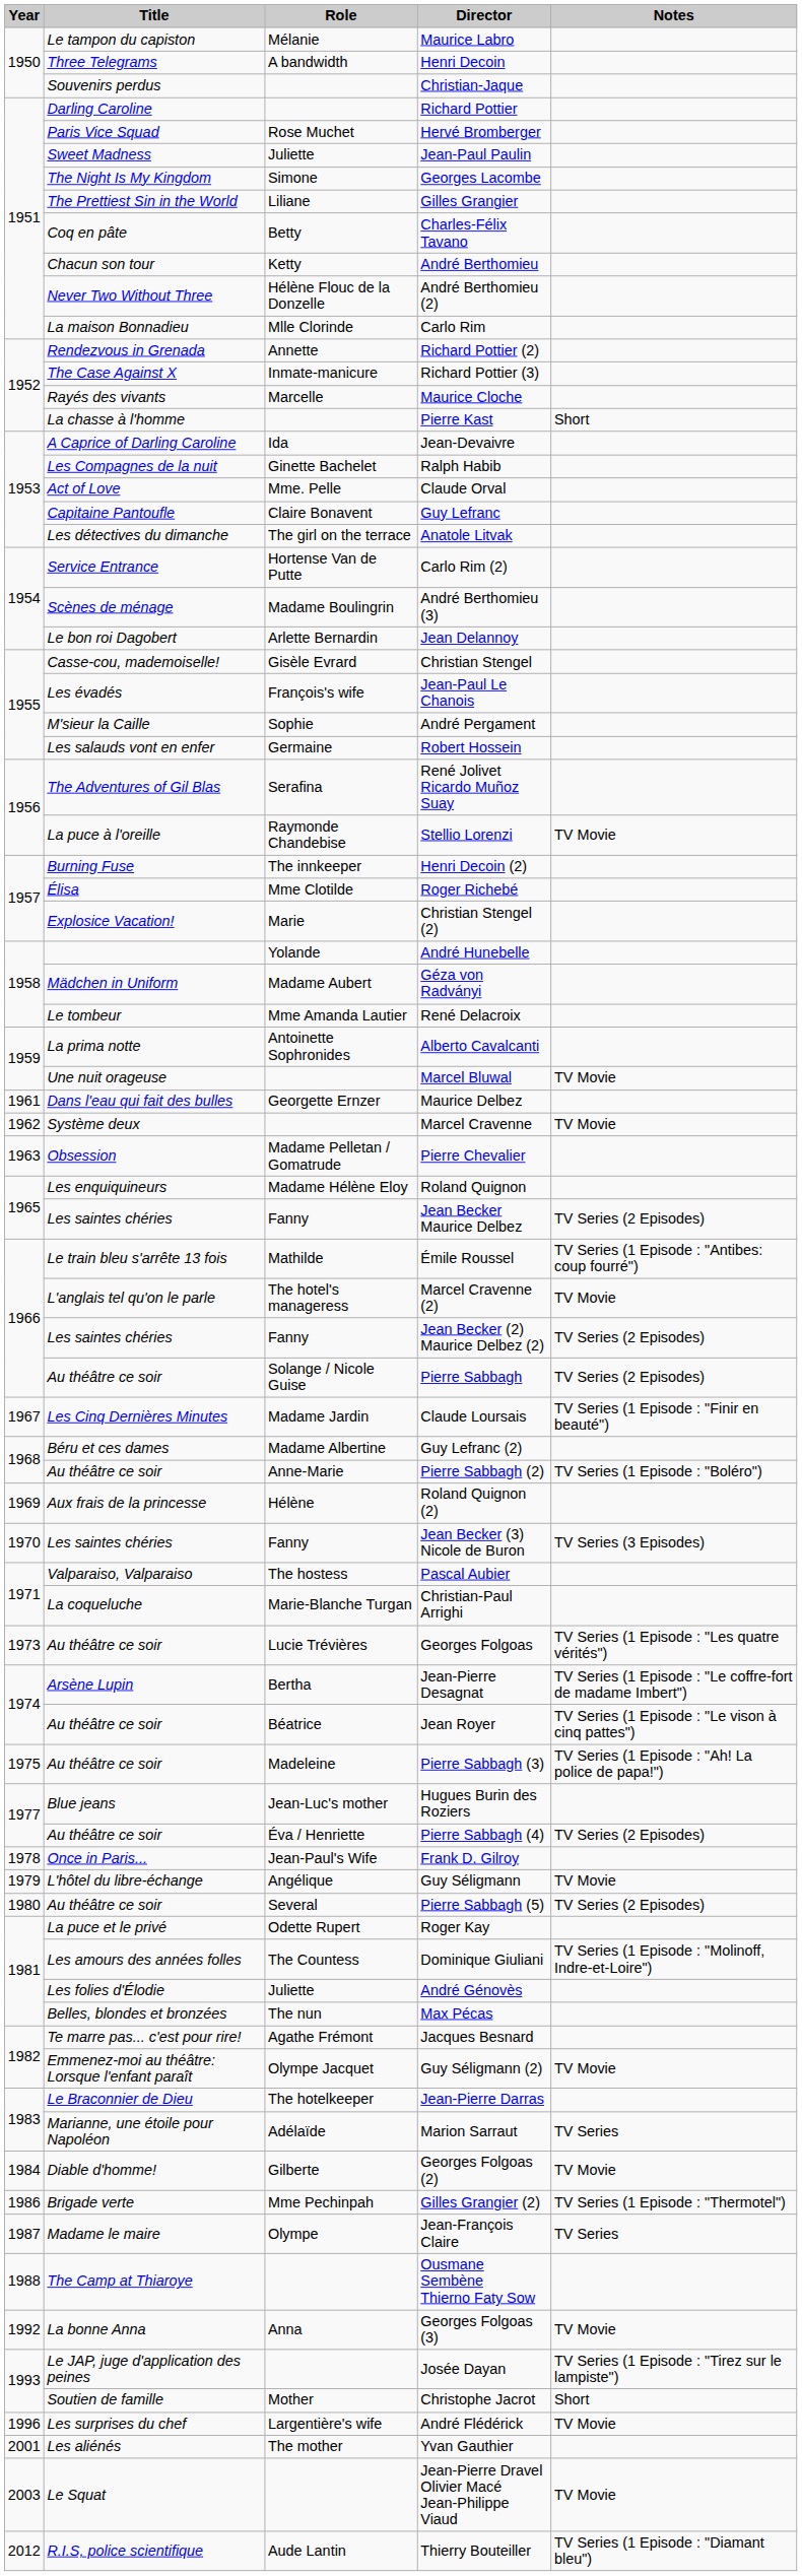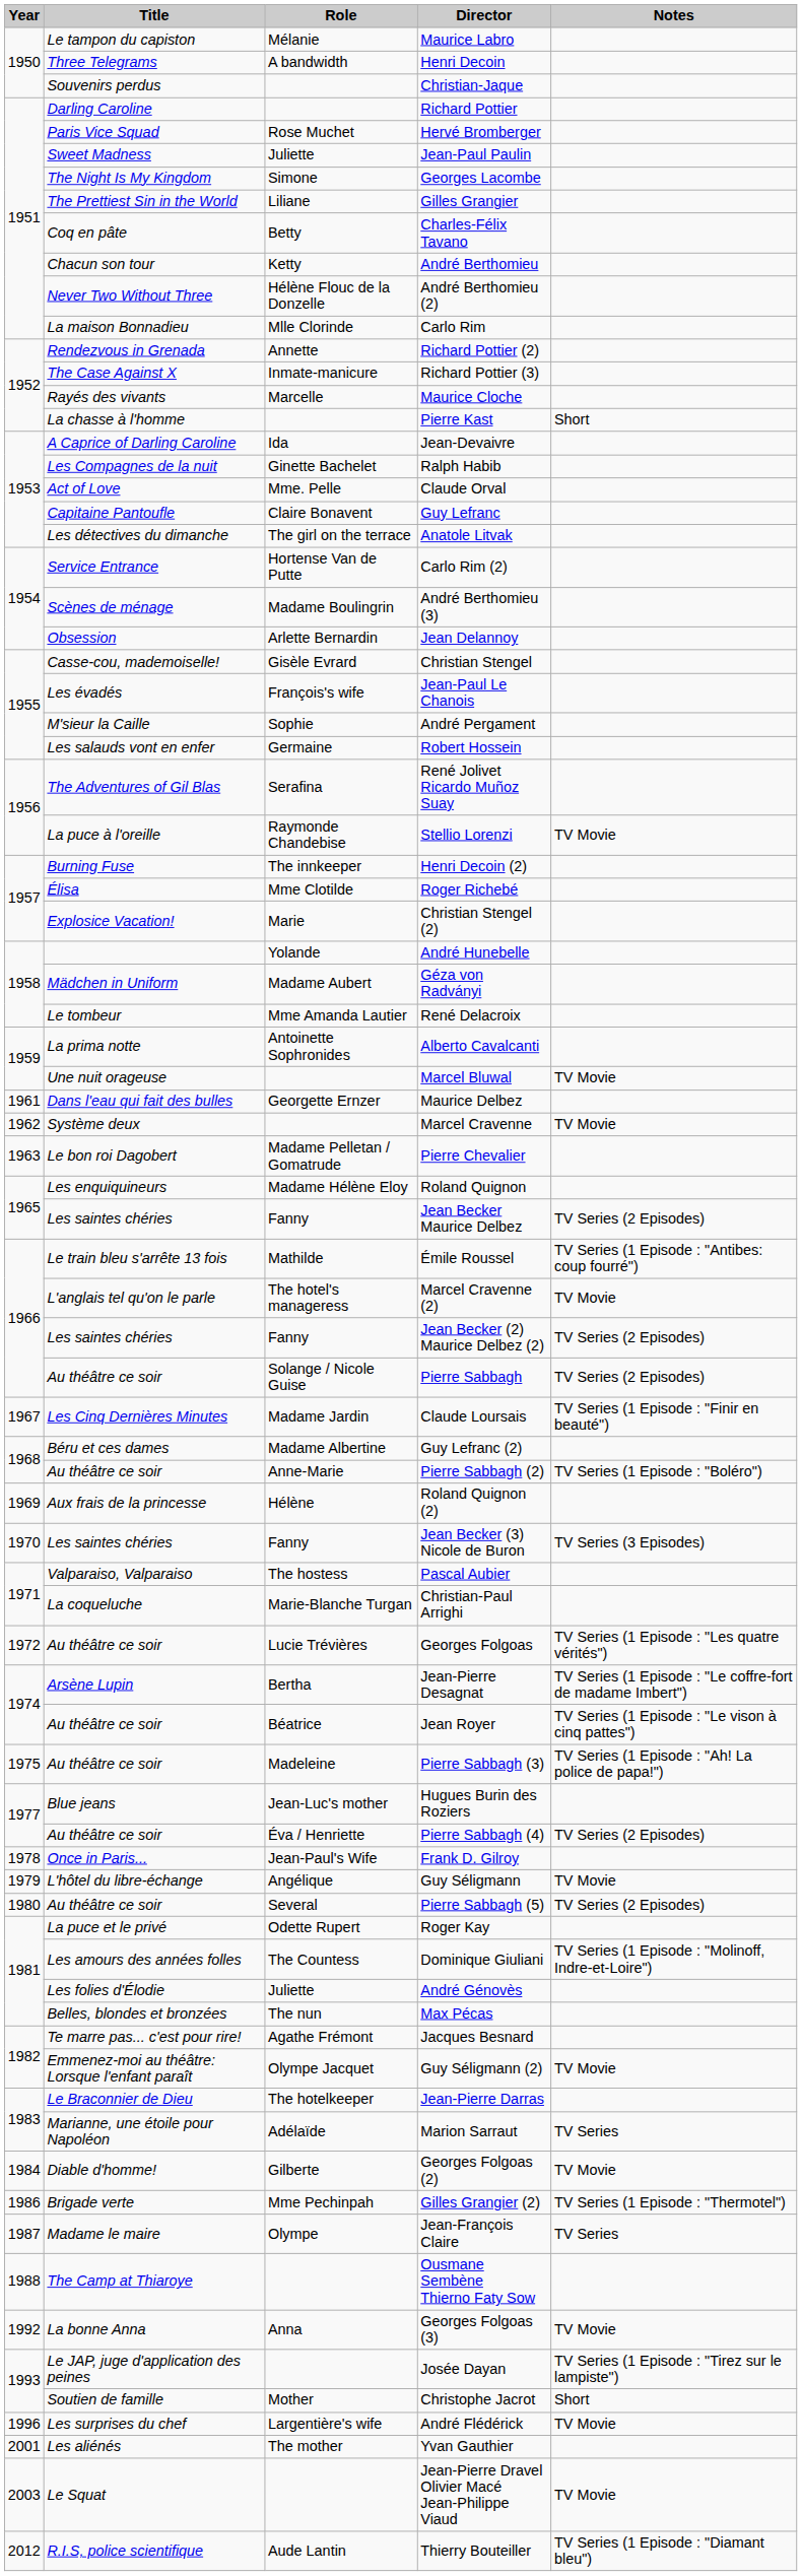Jean Delannoy | Title: Le bon roi Dagobert -> Obsession
Pierre Chevalier | Title: Obsession -> Le bon roi Dagobert
Georges Folgoas | Year: 1973 -> 1972
